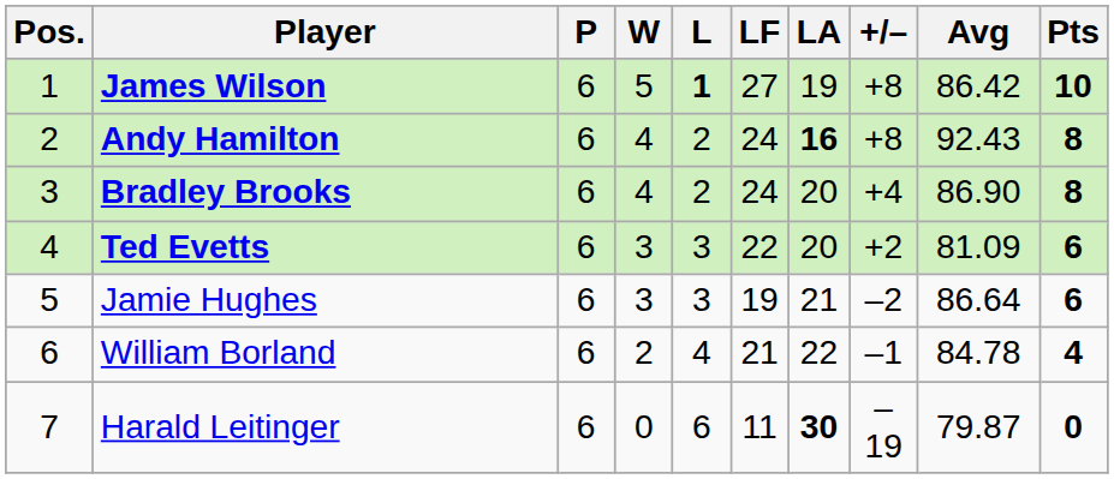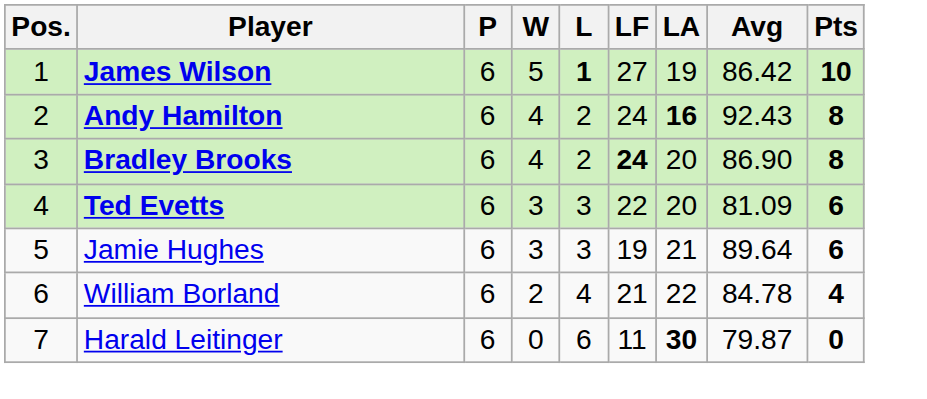- column: +/– | +8 | +8 | +4 | +2 | –2 | –1 | –19
Bradley Brooks | LF: normal -> bold
Jamie Hughes | Avg: 86.64 -> 89.64
